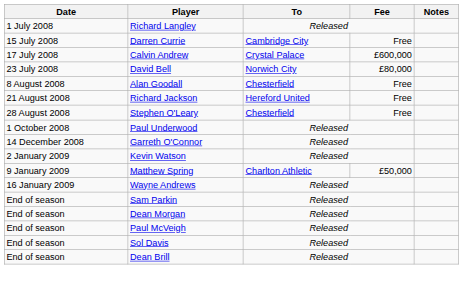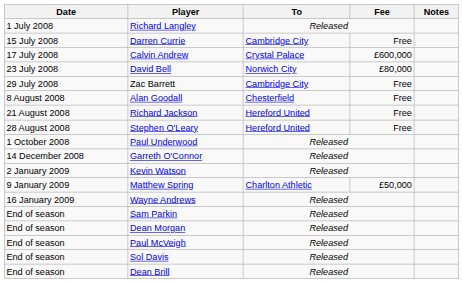+ row: 29 July 2008 | Zac Barrett | Cambridge City | Free
Stephen O'Leary | To: Chesterfield -> Hereford United
